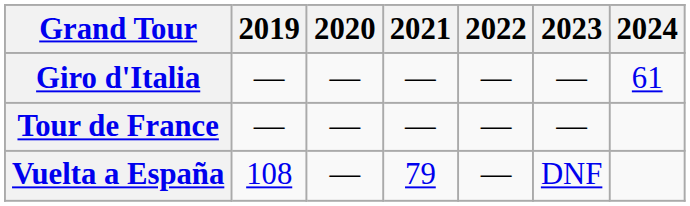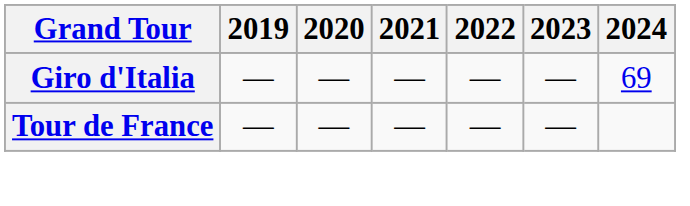Giro d'Italia | 2024: 61 -> 69
- row: Vuelta a España | 108 | — | 79 | — | DNF
